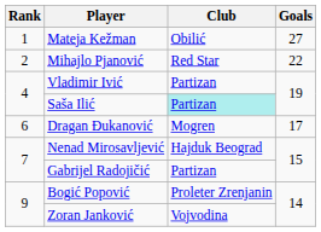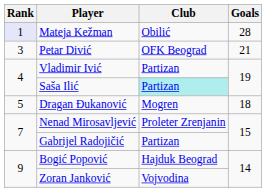Mateja Kežman | Rank: no background -> lavender background
Mateja Kežman | Goals: 27 -> 28
- row: 2 | Mihajlo Pjanović | Red Star | 22
+ row: 3 | Petar Divić | OFK Beograd | 21
Dragan Đukanović | Rank: 6 -> 5
Dragan Đukanović | Goals: 17 -> 18
Nenad Mirosavljević | Club: Hajduk Beograd -> Proleter Zrenjanin
Bogić Popović | Club: Proleter Zrenjanin -> Hajduk Beograd
